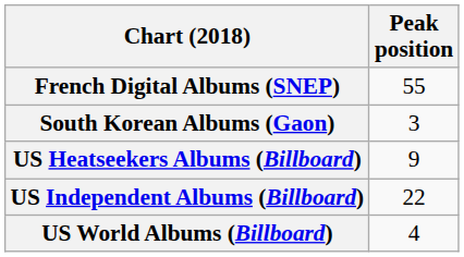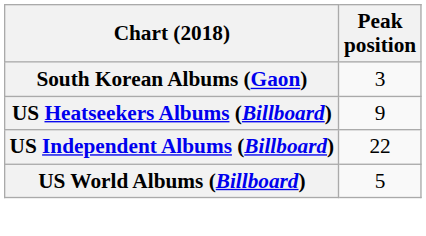- row: French Digital Albums (SNEP) | 55
US World Albums (Billboard) | Peak position: 4 -> 5
